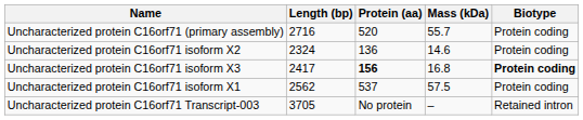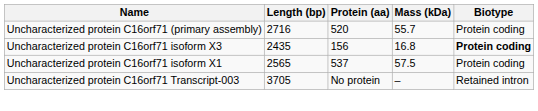- row: Uncharacterized protein C16orf71 isoform X2 | 2324 | 136 | 14.6 | Protein coding
Uncharacterized protein C16orf71 isoform X3 | Length (bp): 2417 -> 2435
Uncharacterized protein C16orf71 isoform X3 | Protein (aa): bold -> normal
Uncharacterized protein C16orf71 isoform X1 | Length (bp): 2562 -> 2565
